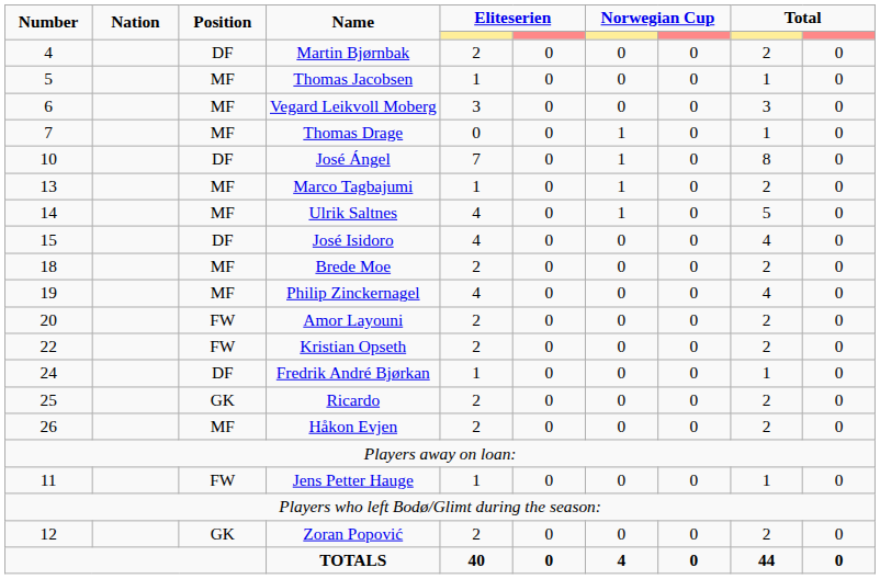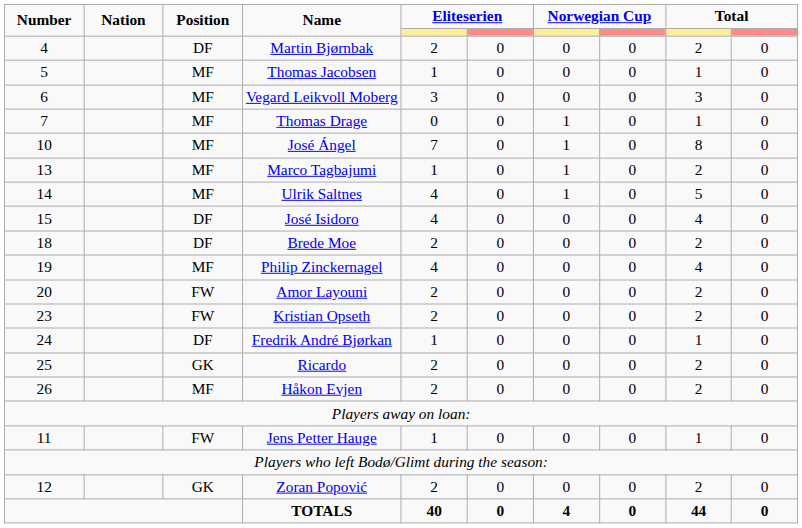José Ángel | Position: DF -> MF
Brede Moe | Position: MF -> DF
Kristian Opseth | Number: 22 -> 23
